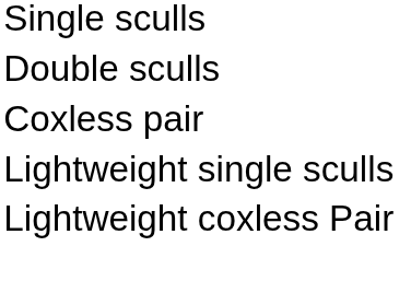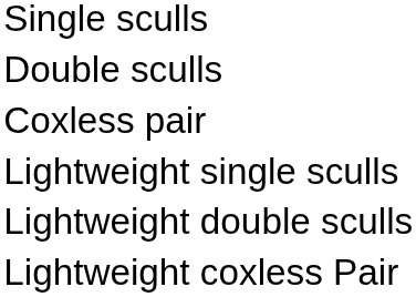+ row: Lightweight double sculls
